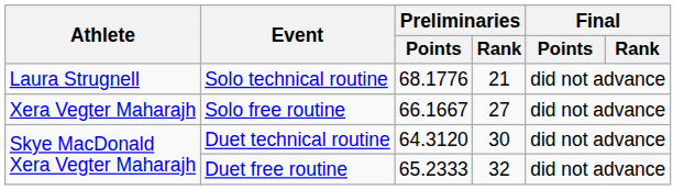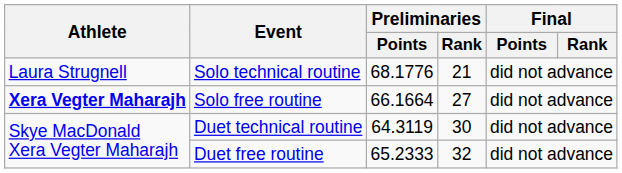Solo free routine | Athlete: normal -> bold
Solo free routine | Preliminaries / Points: 66.1667 -> 66.1664
Duet technical routine | Preliminaries / Points: 64.3120 -> 64.3119
